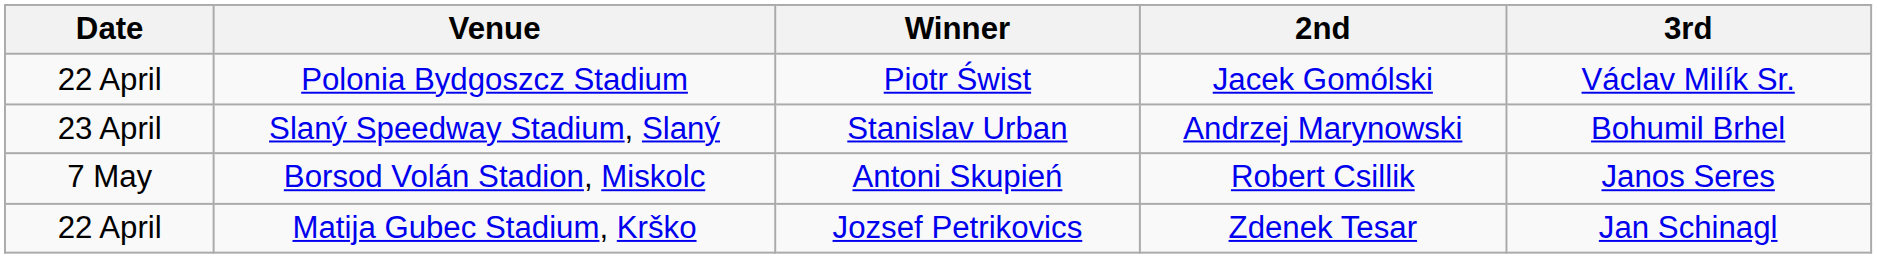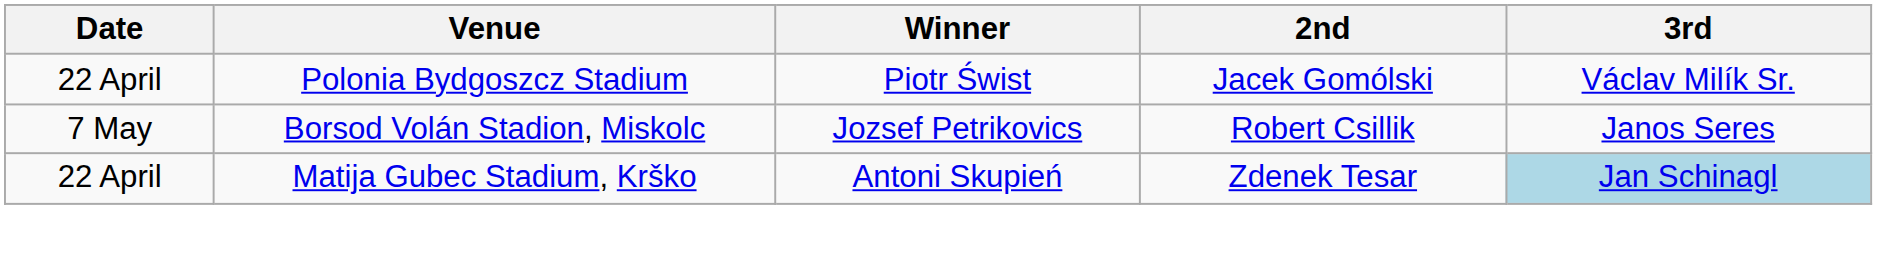- row: 23 April | Slaný Speedway Stadium, Slaný | Stanislav Urban | Andrzej Marynowski | Bohumil Brhel
Borsod Volán Stadion, Miskolc | Winner: Antoni Skupień -> Jozsef Petrikovics
Matija Gubec Stadium, Krško | Winner: Jozsef Petrikovics -> Antoni Skupień
Matija Gubec Stadium, Krško | 3rd: no background -> lightblue background
